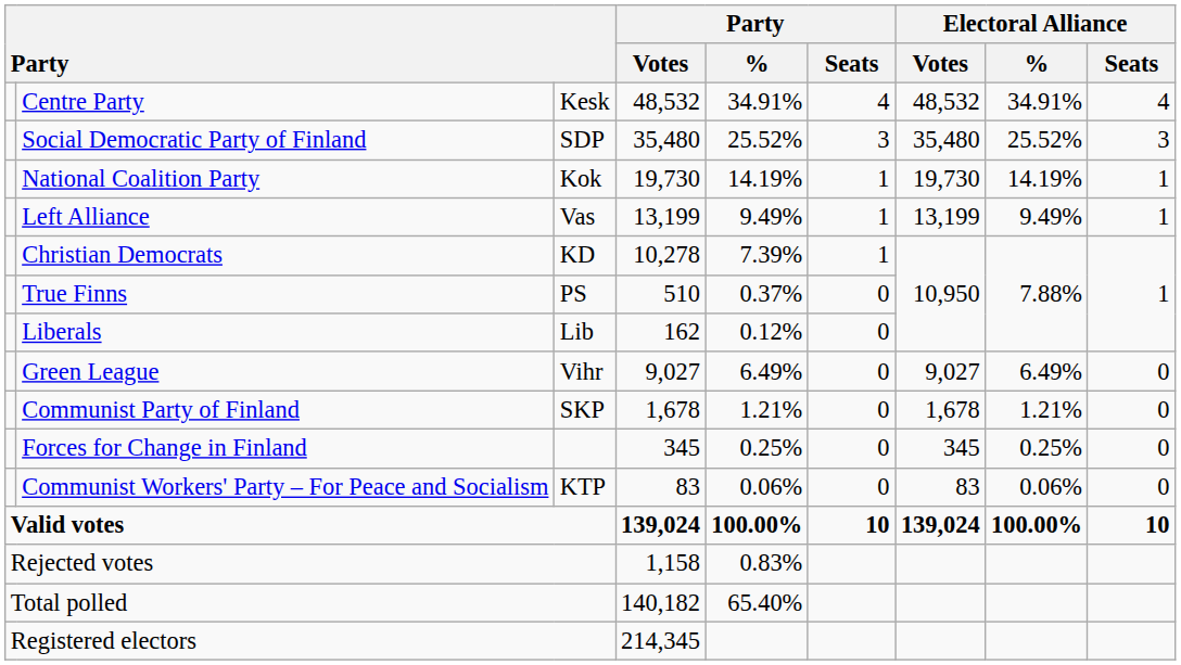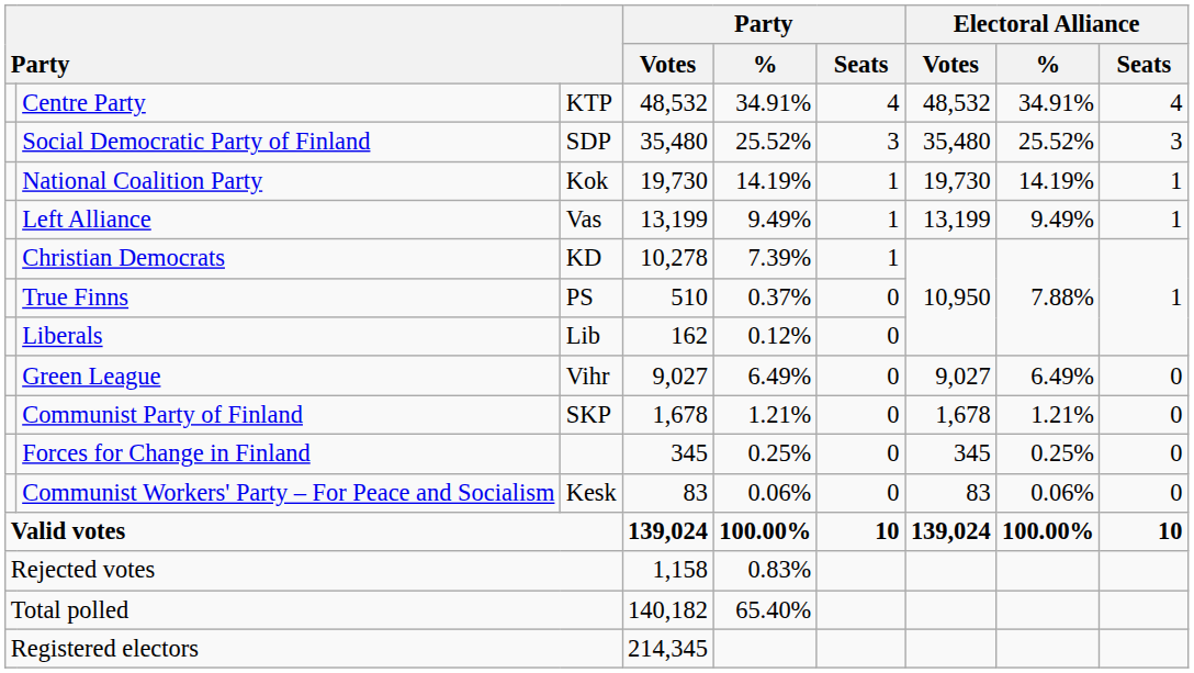Centre Party | column 3: Kesk -> KTP
Communist Workers' Party – For Peace and Socialism | column 3: KTP -> Kesk
